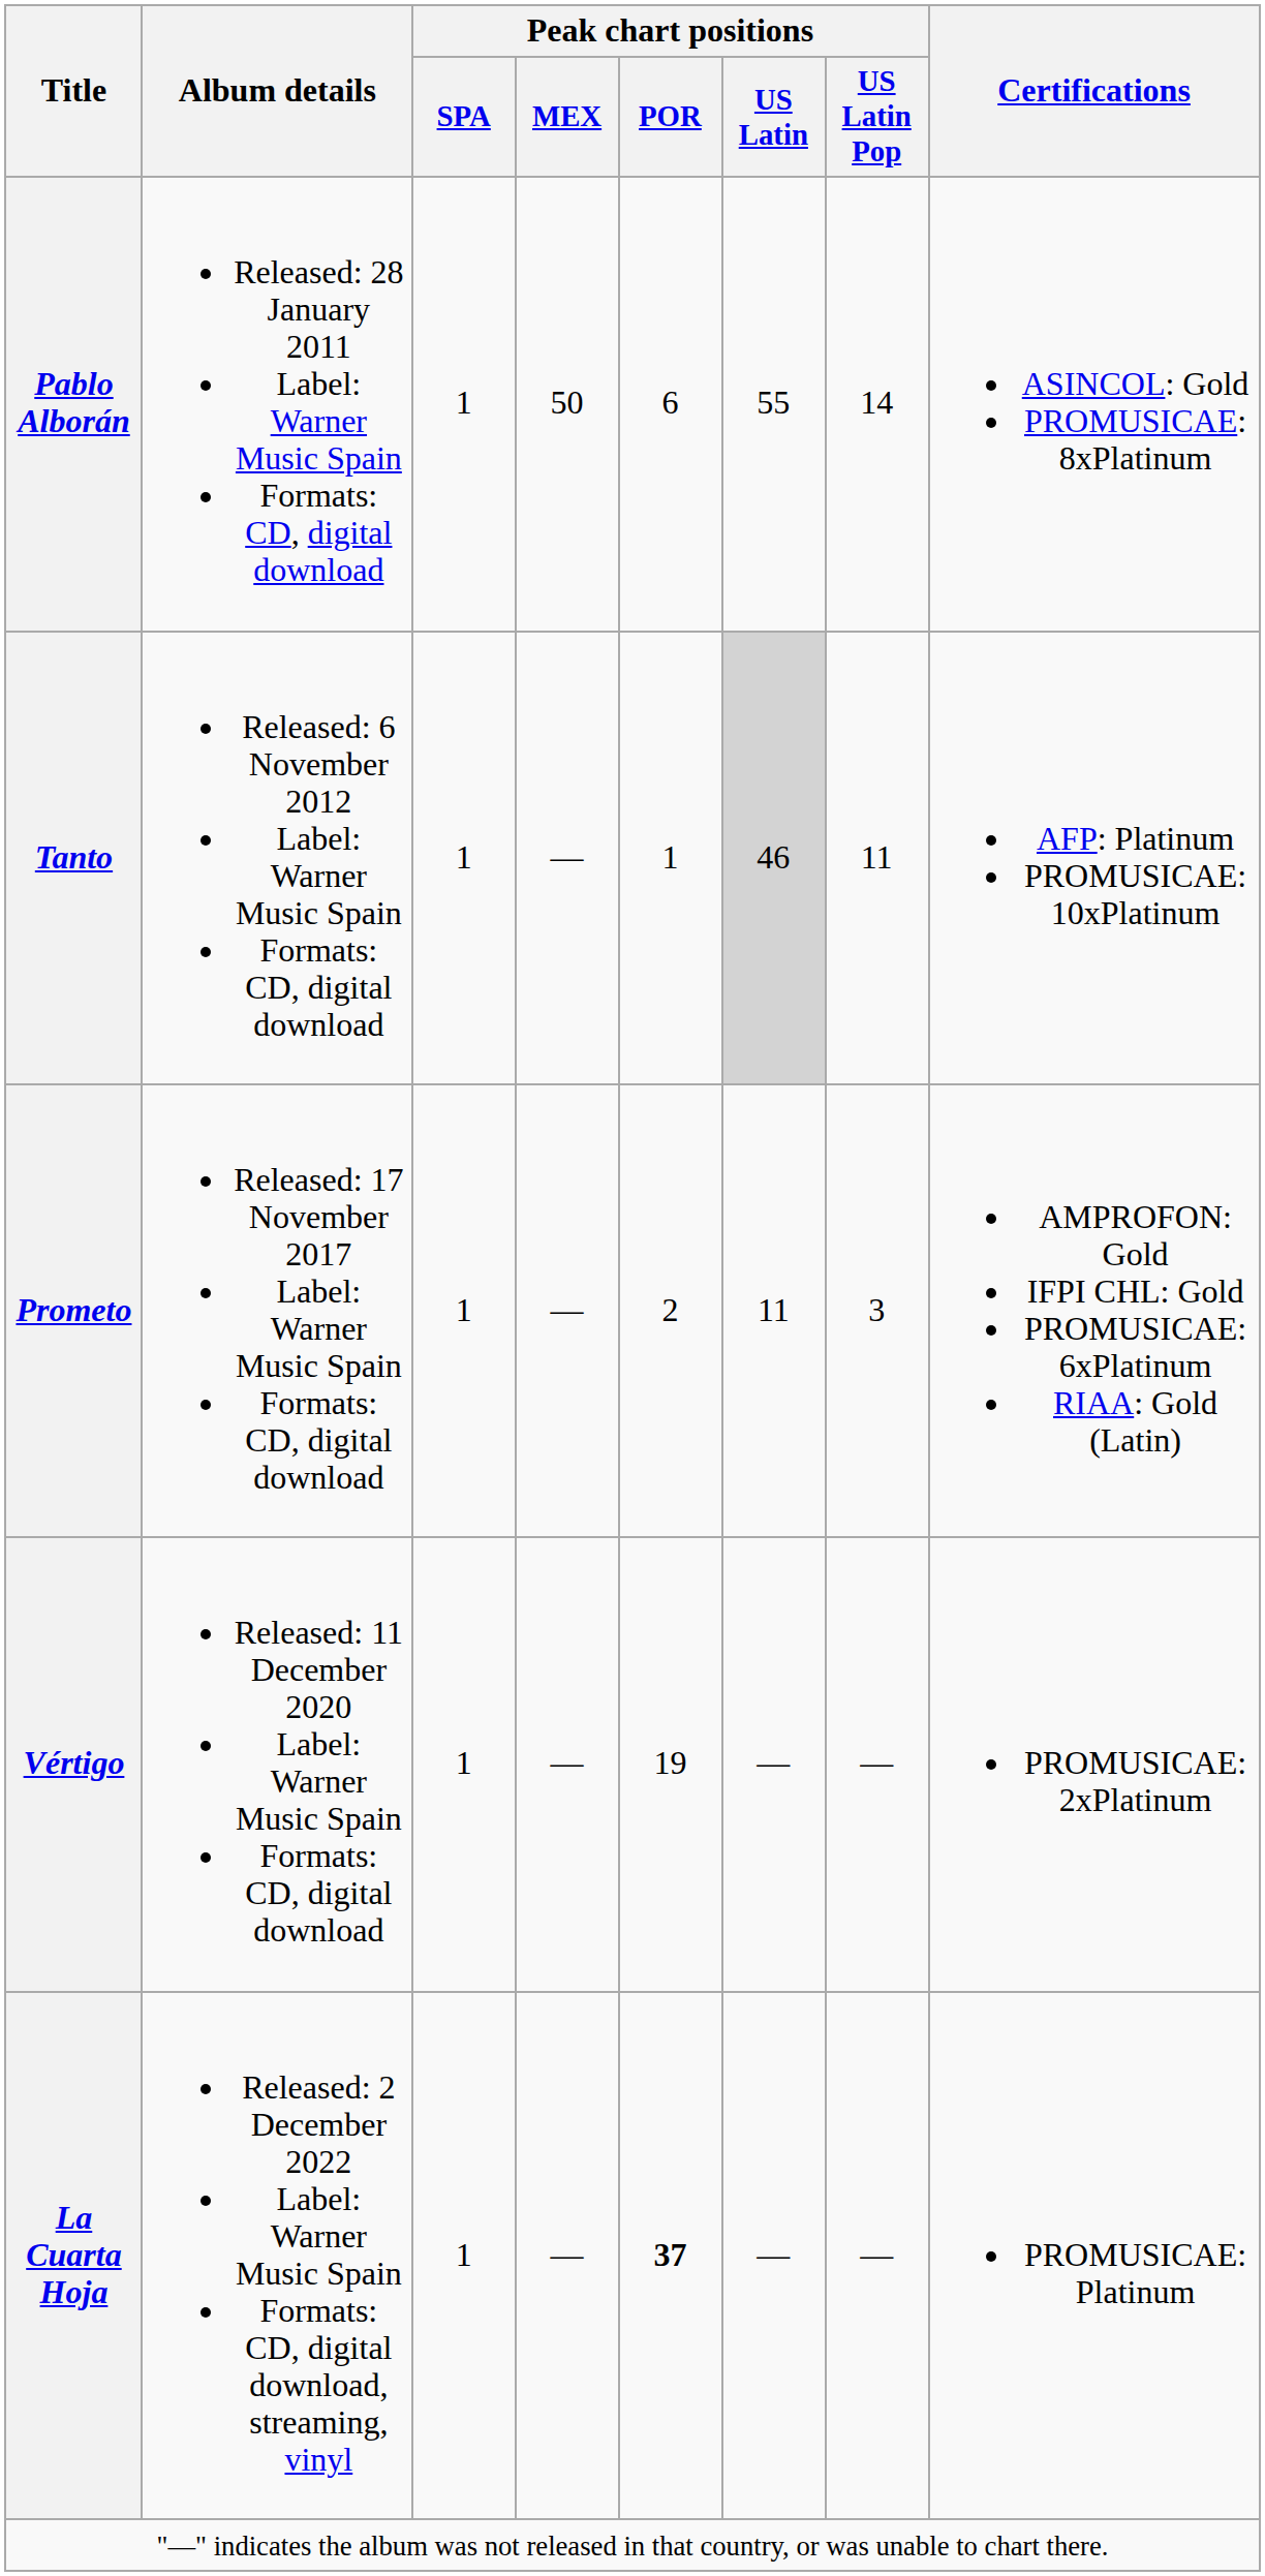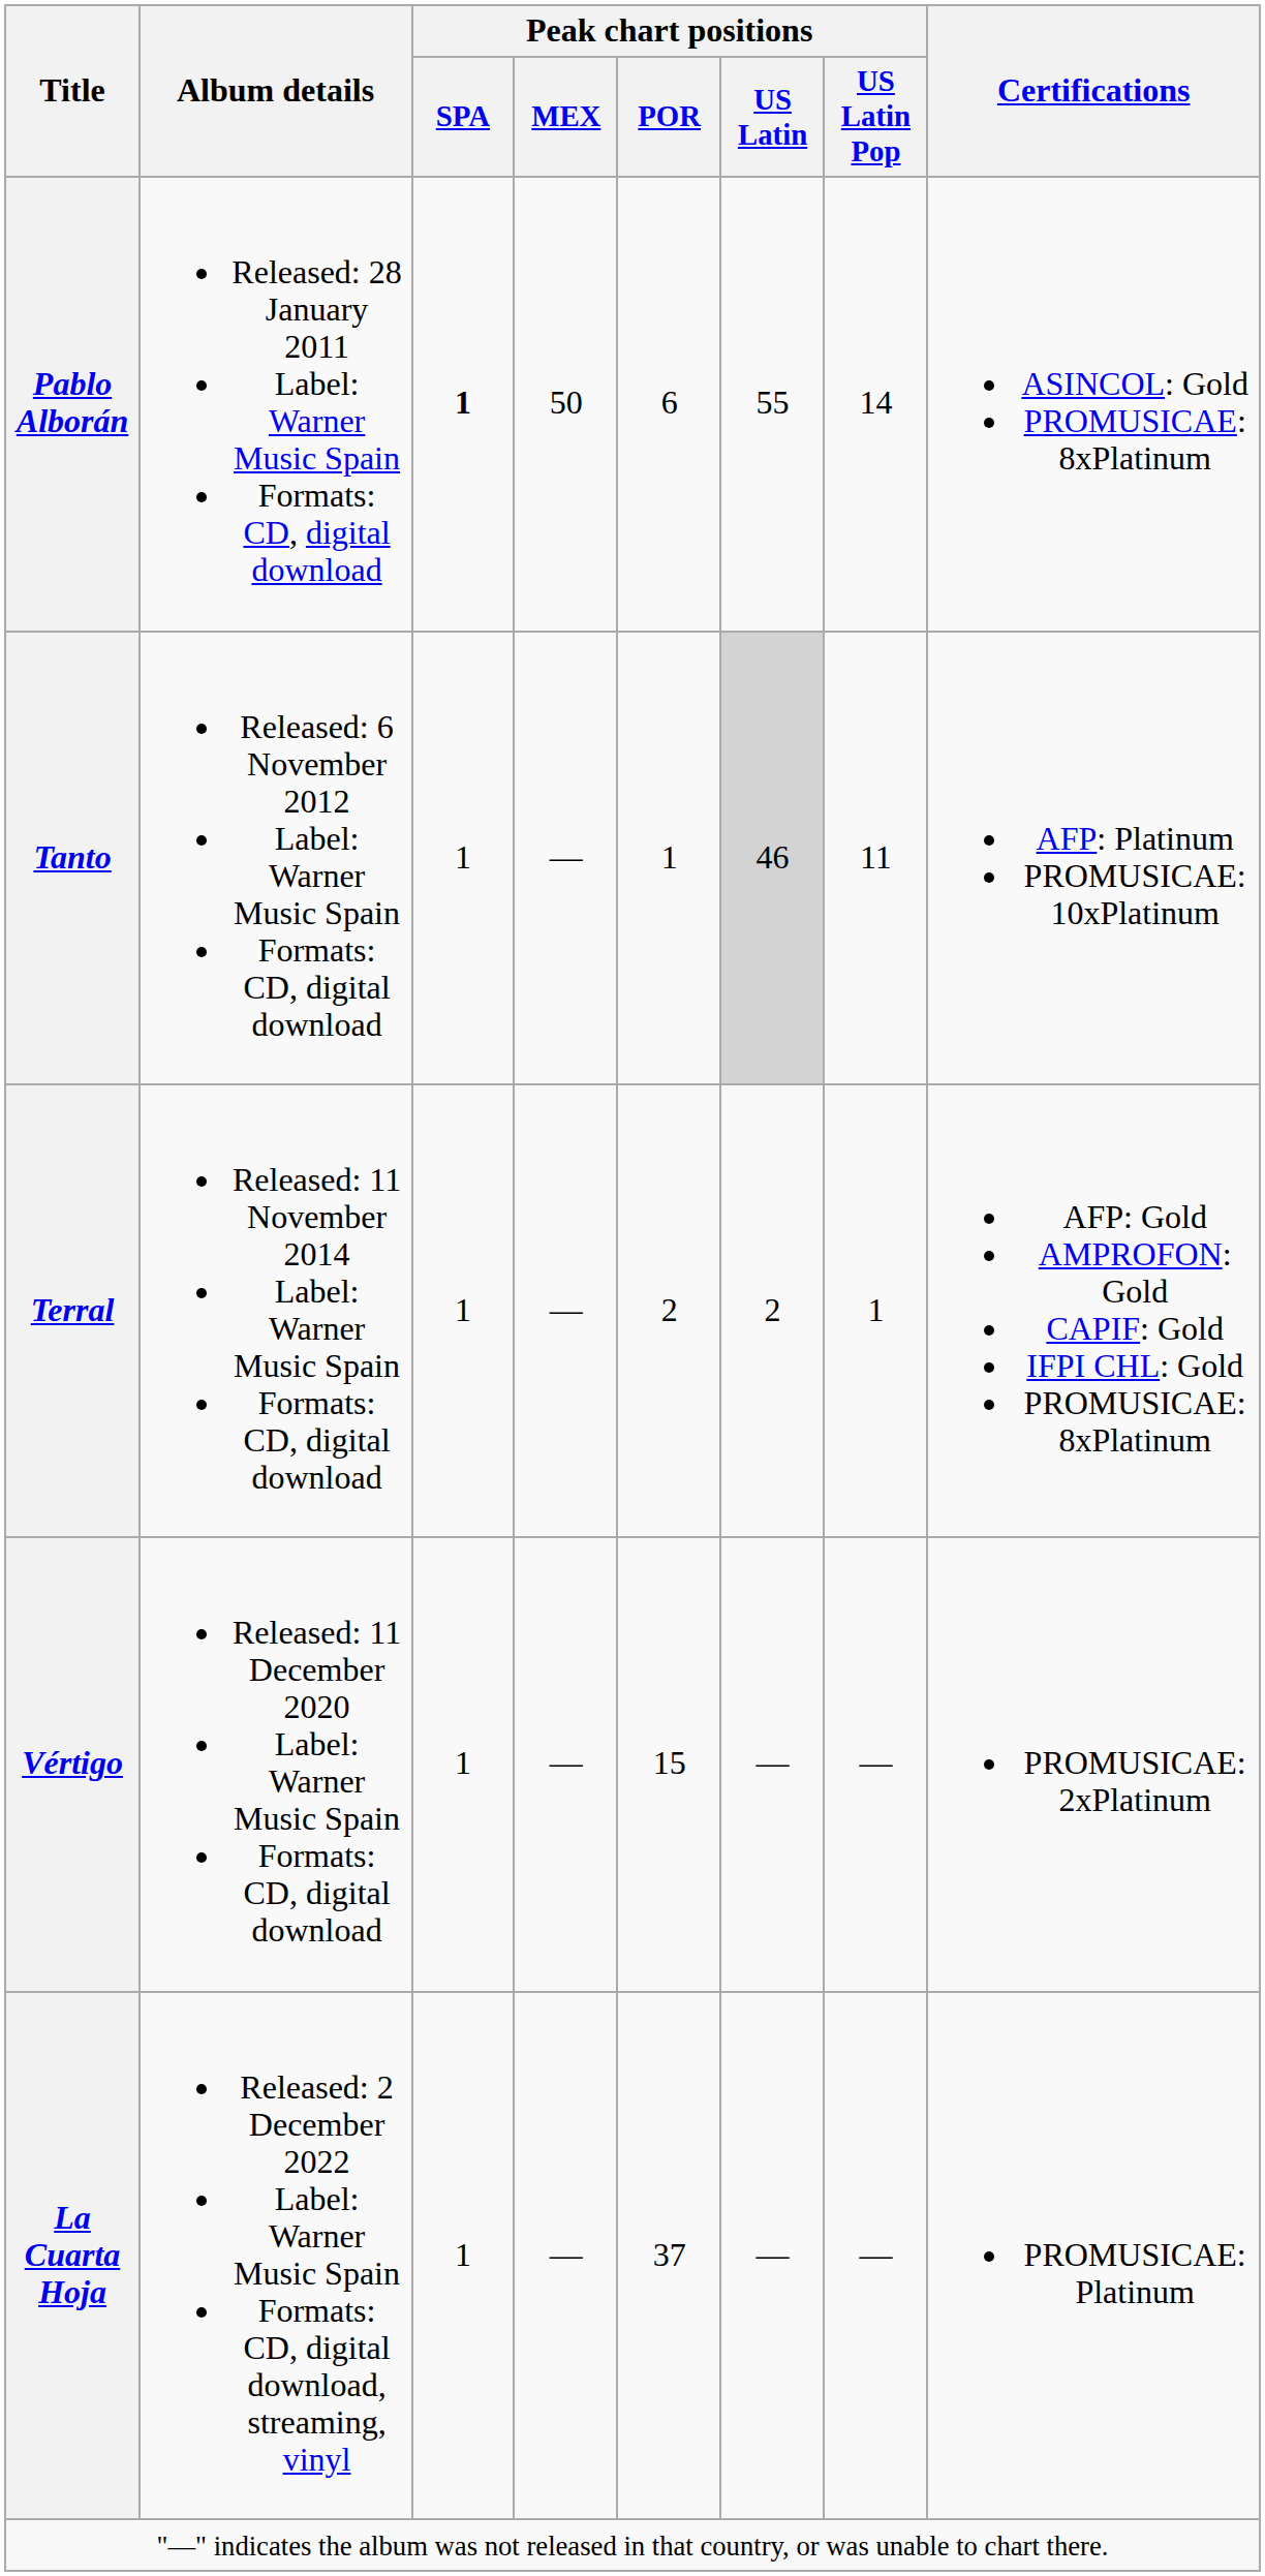Pablo Alborán | Peak chart positions / SPA: normal -> bold
+ row: Terral | Released: 11 November 2014 Label: Warner Music Spain Formats: CD, digital download | 1 | — | 2 | 2 | 1 | AFP: Gold AMPROFON: Gold CAPIF: Gold IFPI CHL: Gold PROMUSICAE: 8xPlatinum
- row: Prometo | Released: 17 November 2017 Label: Warner Music Spain Formats: CD, digital download | 1 | — | 2 | 11 | 3 | AMPROFON: Gold IFPI CHL: Gold PROMUSICAE: 6xPlatinum RIAA: Gold (Latin)
Vértigo | Peak chart positions / POR: 19 -> 15
La Cuarta Hoja | Peak chart positions / POR: bold -> normal
